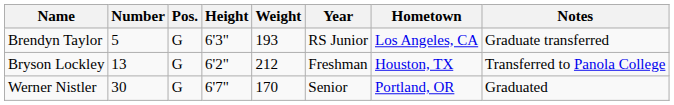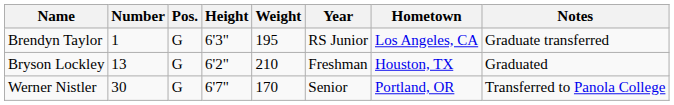Brendyn Taylor | Number: 5 -> 1
Brendyn Taylor | Weight: 193 -> 195
Bryson Lockley | Weight: 212 -> 210
Bryson Lockley | Notes: Transferred to Panola College -> Graduated
Werner Nistler | Notes: Graduated -> Transferred to Panola College
